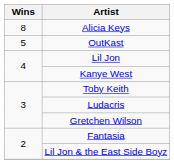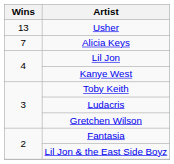+ row: 13 | Usher
Alicia Keys | Wins: 8 -> 7
- row: 5 | OutKast
